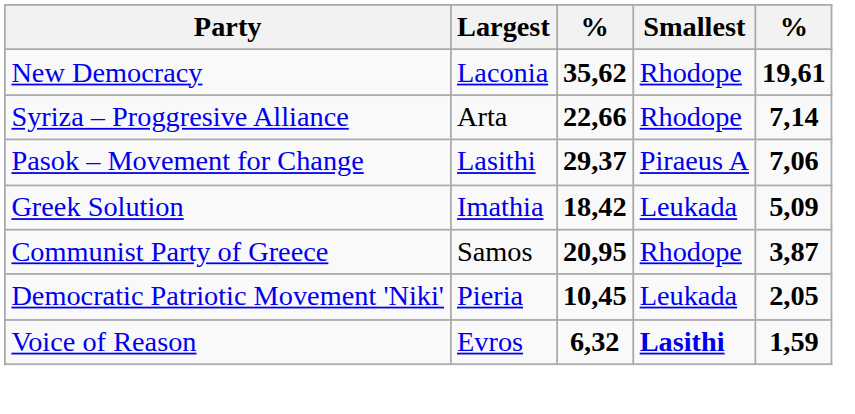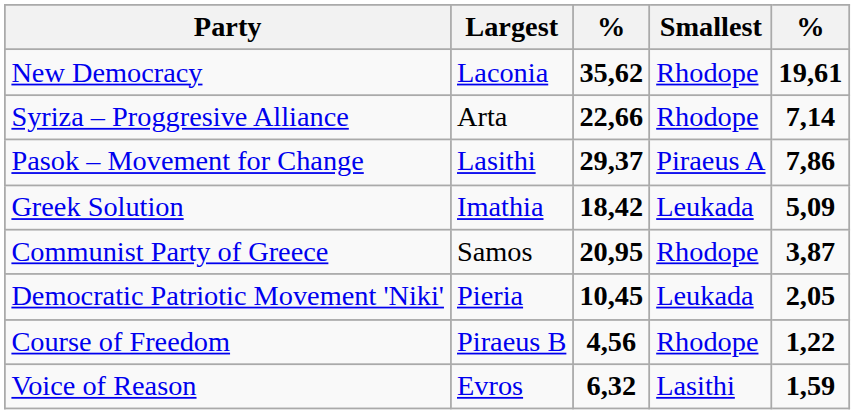Pasok – Movement for Change | column 5: 7,06 -> 7,86
+ row: Course of Freedom | Piraeus B | 4,56 | Rhodope | 1,22
Voice of Reason | Smallest: bold -> normal
